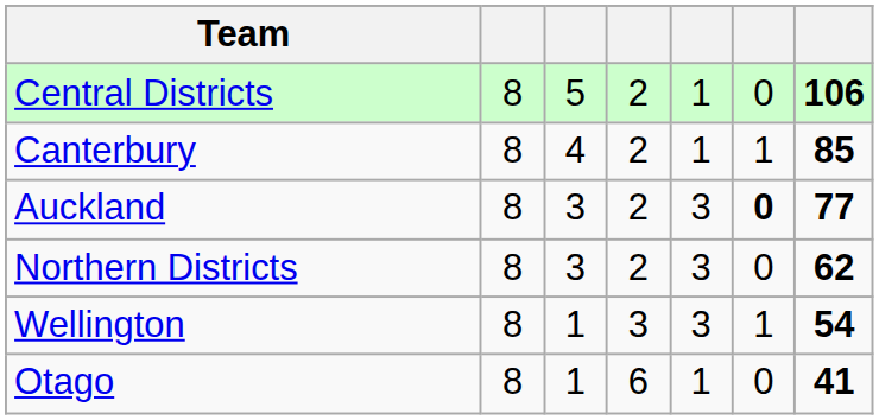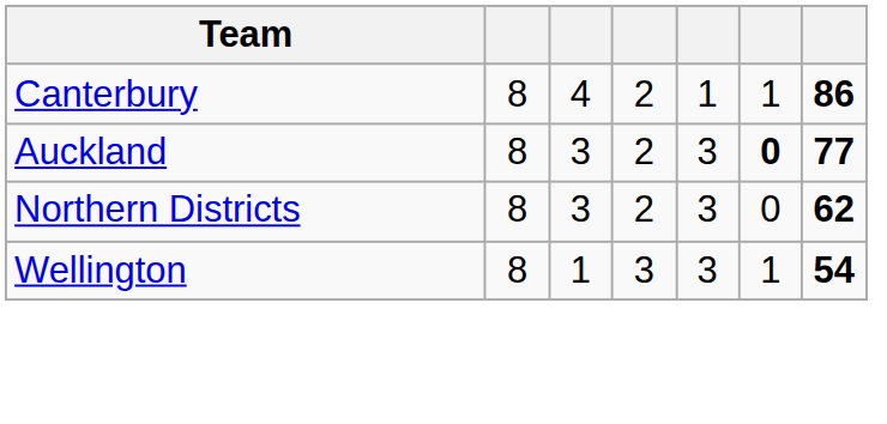- row: Central Districts | 8 | 5 | 2 | 1 | 0 | 106
Canterbury | column 7: 85 -> 86
- row: Otago | 8 | 1 | 6 | 1 | 0 | 41
